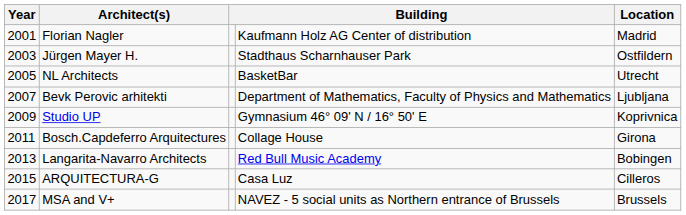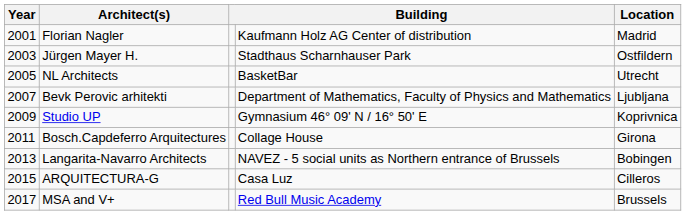Langarita-Navarro Architects | column 4: Red Bull Music Academy -> NAVEZ - 5 social units as Northern entrance of Brussels
MSA and V+ | column 4: NAVEZ - 5 social units as Northern entrance of Brussels -> Red Bull Music Academy
